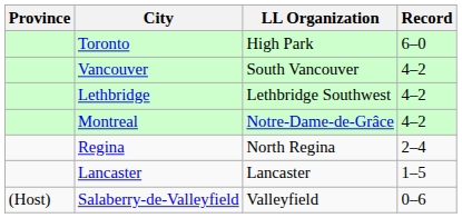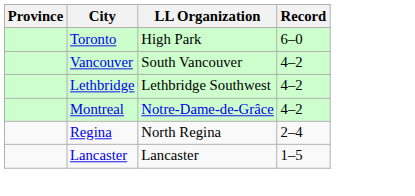- row: (Host) | Salaberry-de-Valleyfield | Valleyfield | 0–6
